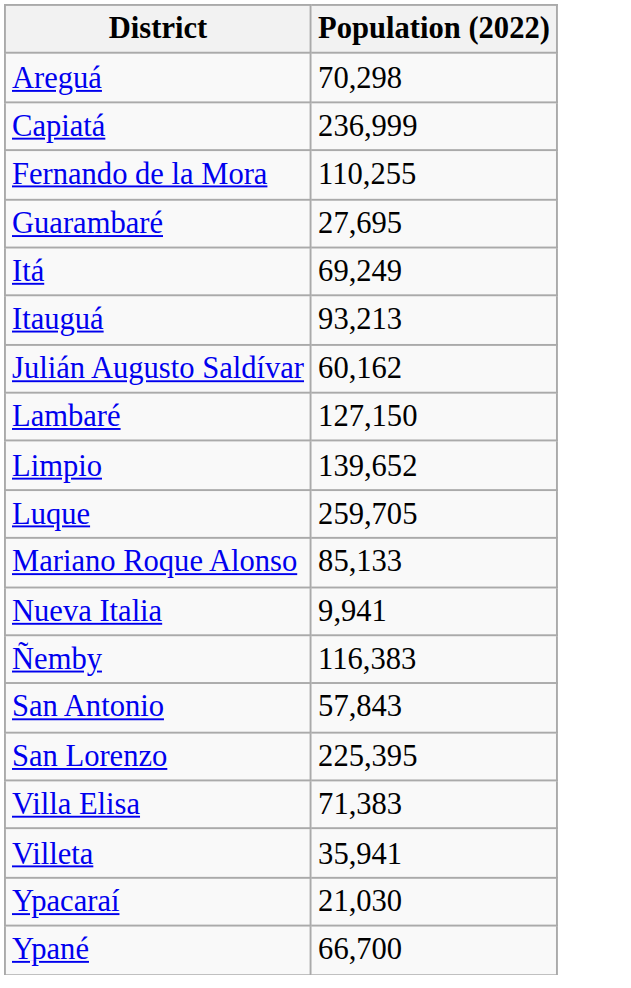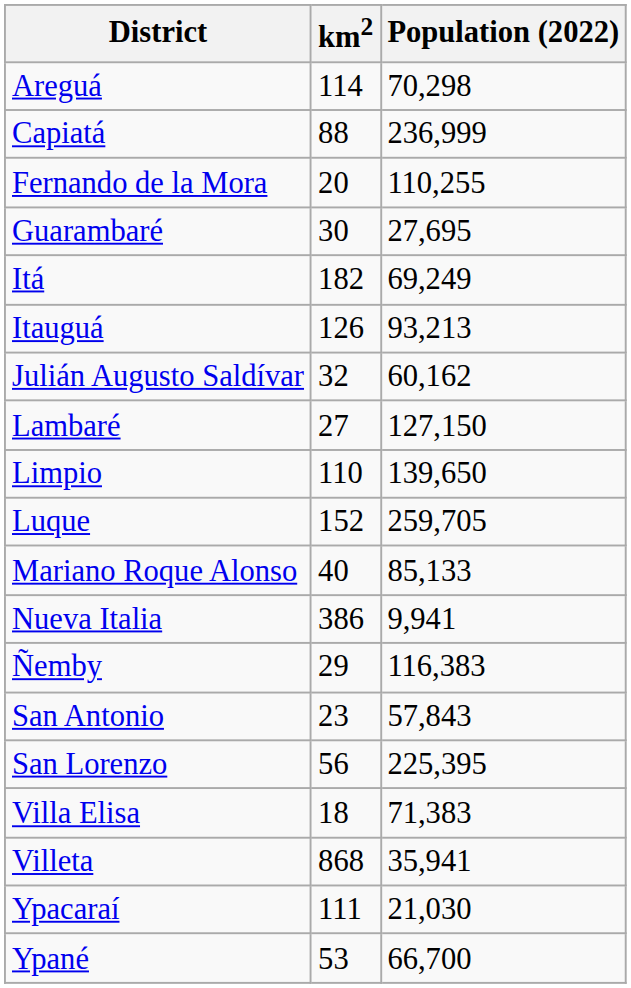+ column: km2 | 114 | 88 | 20 | 30 | 182 | 126 | 32 | 27 | 110 | 152 | 40 | 386 | 29 | 23 | 56 | 18 | 868 | 111 | 53
Limpio | Population (2022): 139,652 -> 139,650
